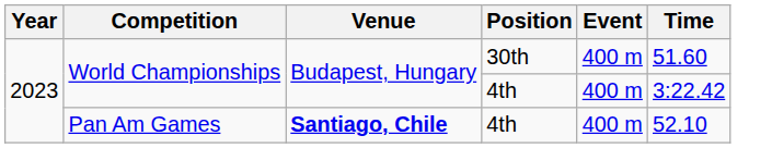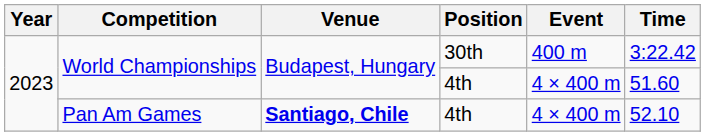World Championships / 30th | Time: 51.60 -> 3:22.42
World Championships / 4th | Event: 400 m -> 4 × 400 m
World Championships / 4th | Time: 3:22.42 -> 51.60
Pan Am Games | Event: 400 m -> 4 × 400 m
